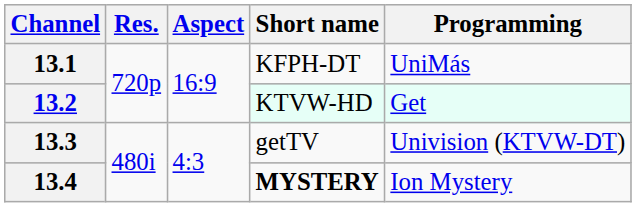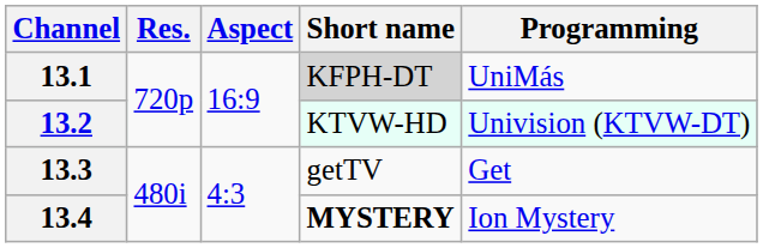13.1 | Short name: no background -> lightgrey background
13.2 | Programming: Get -> Univision (KTVW-DT)
13.3 | Programming: Univision (KTVW-DT) -> Get
